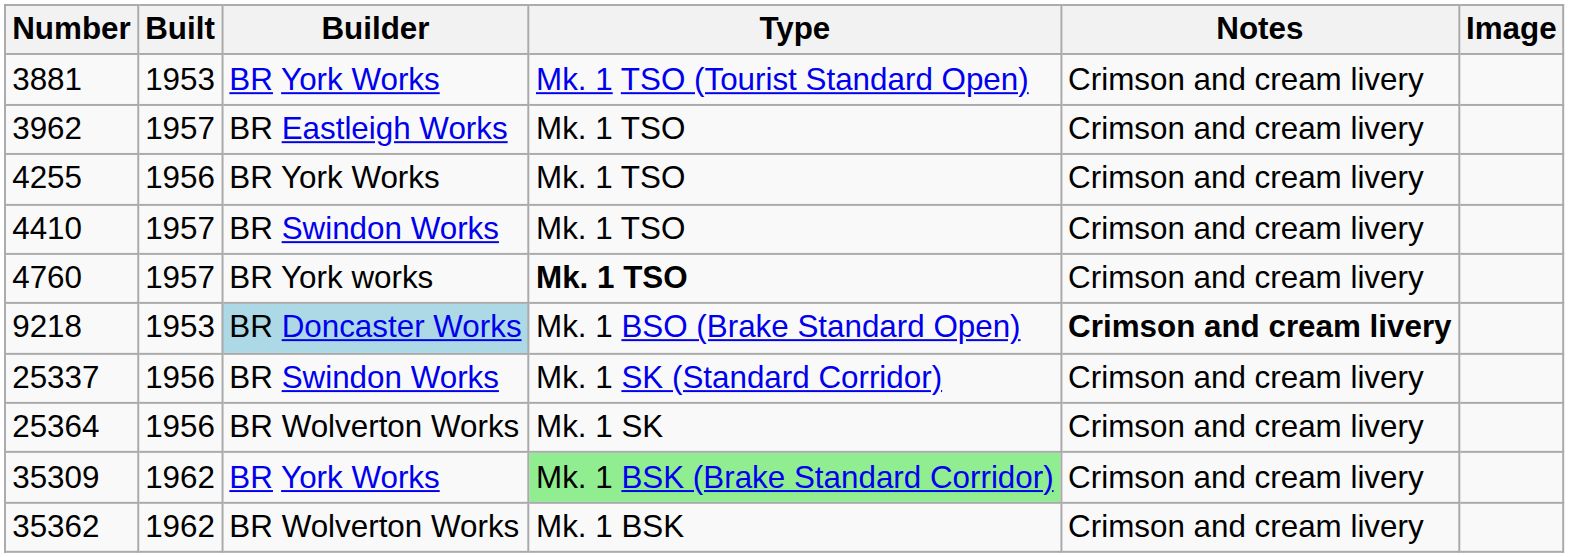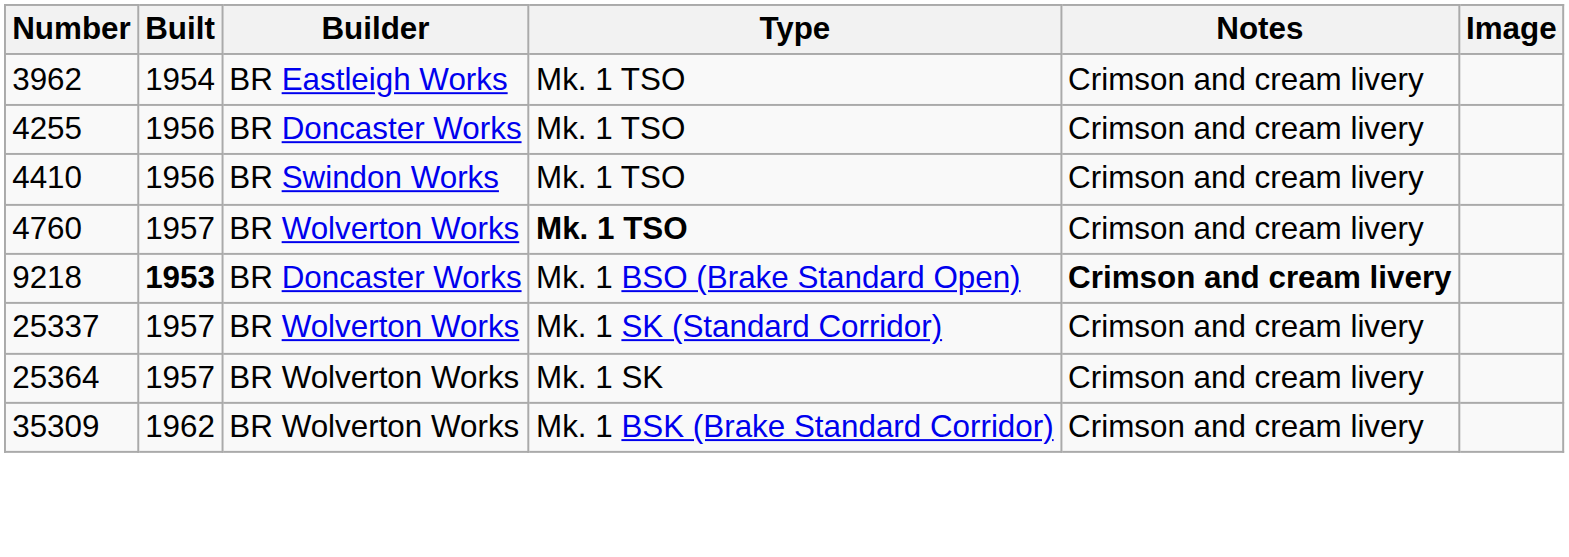- row: 3881 | 1953 | BR York Works | Mk. 1 TSO (Tourist Standard Open) | Crimson and cream livery
3962 | Built: 1957 -> 1954
4255 | Builder: BR York Works -> BR Doncaster Works
4410 | Built: 1957 -> 1956
4760 | Builder: BR York works -> BR Wolverton Works
9218 | Built: normal -> bold
9218 | Builder: lightblue background -> no background
25337 | Built: 1956 -> 1957
25337 | Builder: BR Swindon Works -> BR Wolverton Works
25364 | Built: 1956 -> 1957
35309 | Builder: BR York Works -> BR Wolverton Works
35309 | Type: lightgreen background -> no background
- row: 35362 | 1962 | BR Wolverton Works | Mk. 1 BSK | Crimson and cream livery
